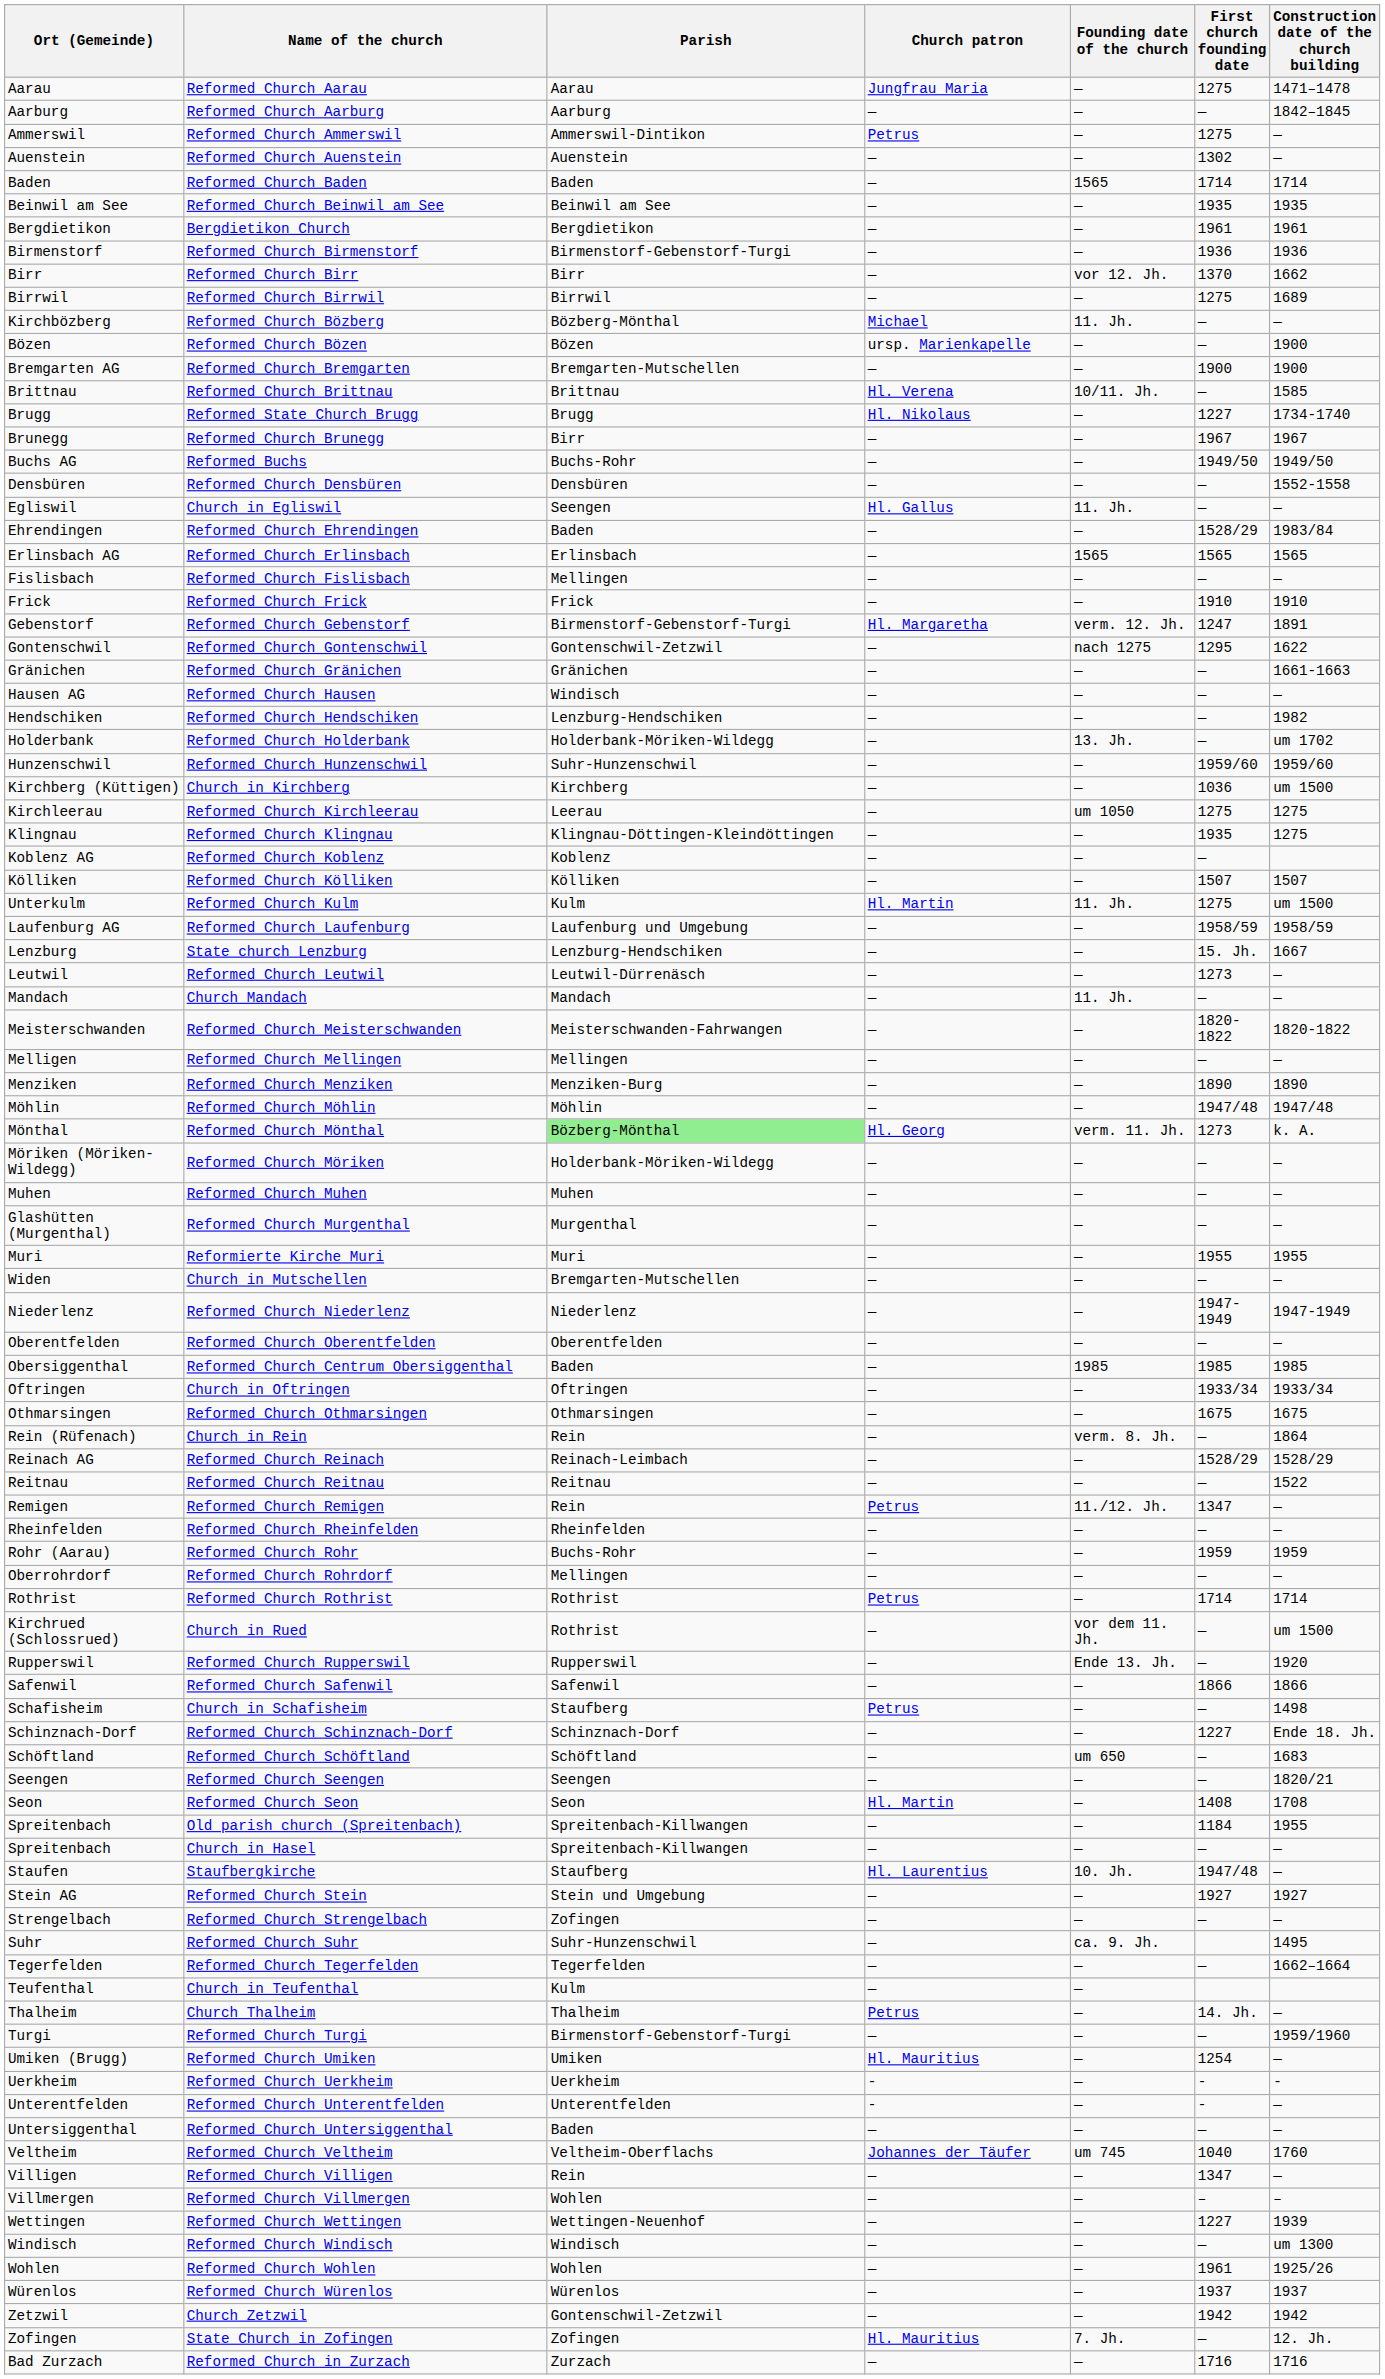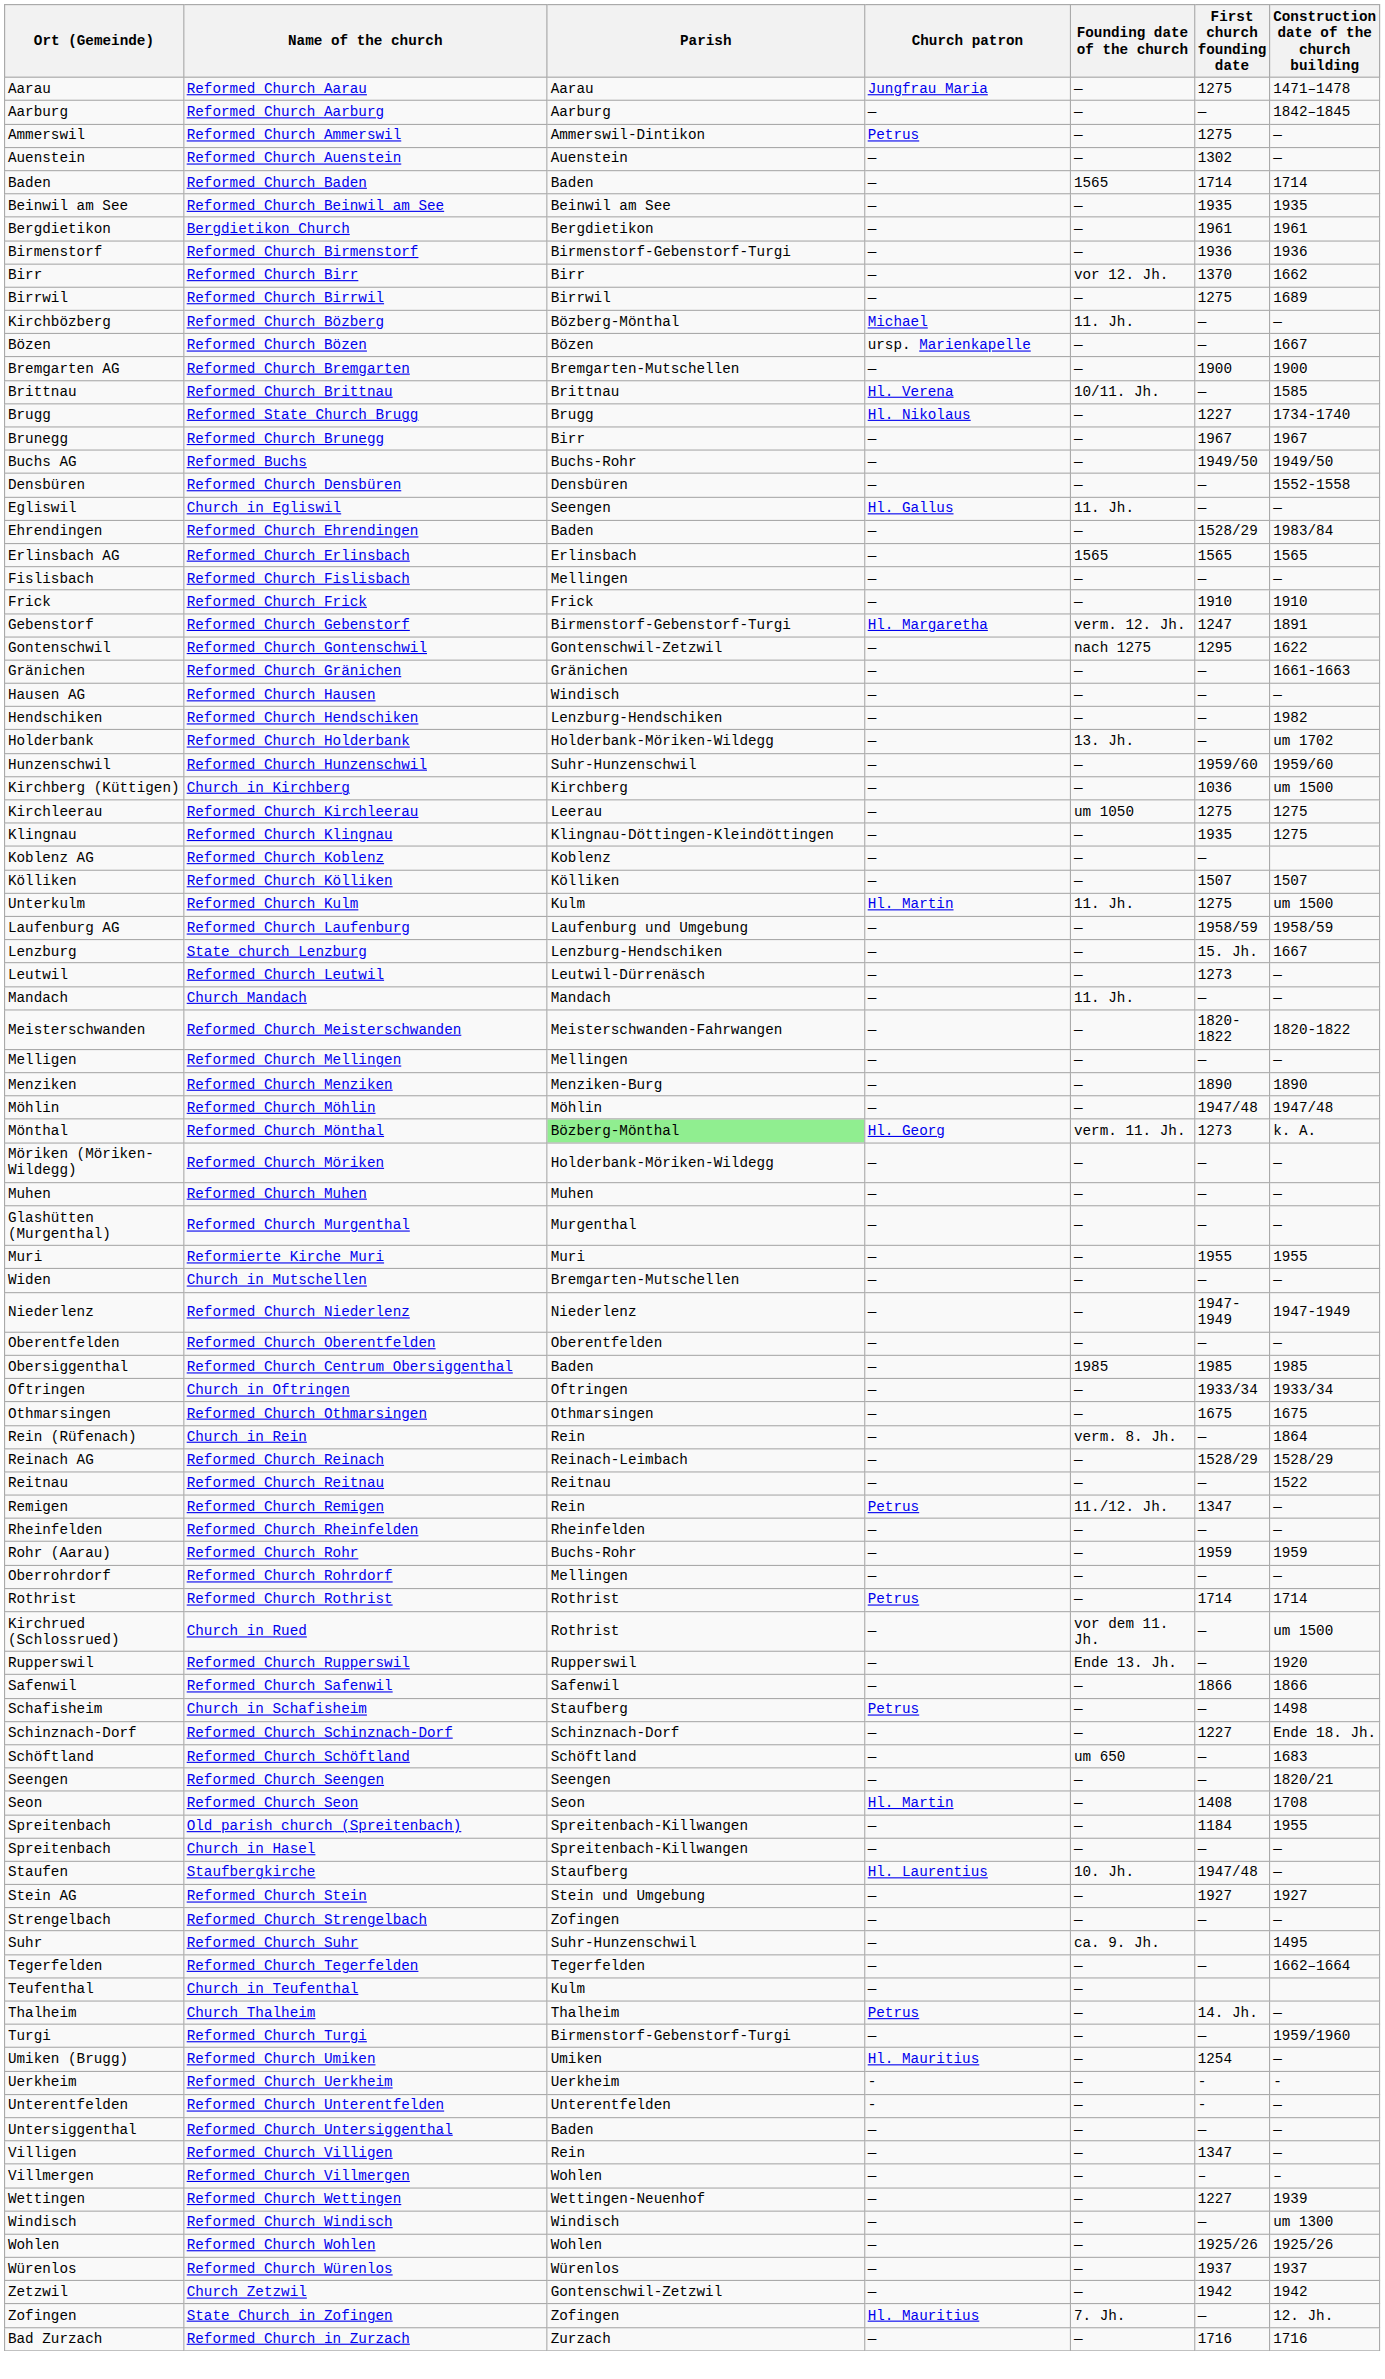Reformed Church Bözen | Construction date of the church building: 1900 -> 1667
- row: Veltheim | Reformed Church Veltheim | Veltheim-Oberflachs | Johannes der Täufer | um 745 | 1040 | 1760
Reformed Church Wohlen | First church founding date: 1961 -> 1925/26
